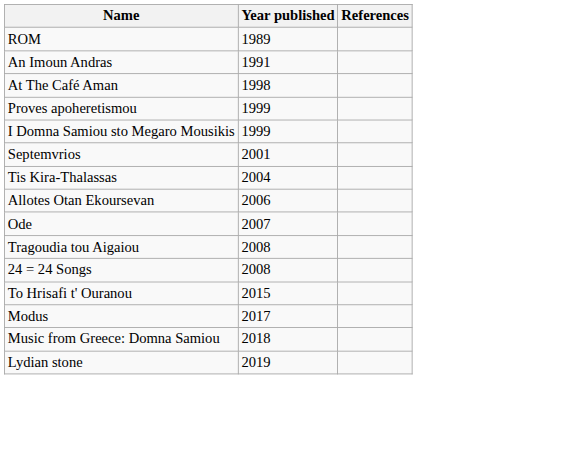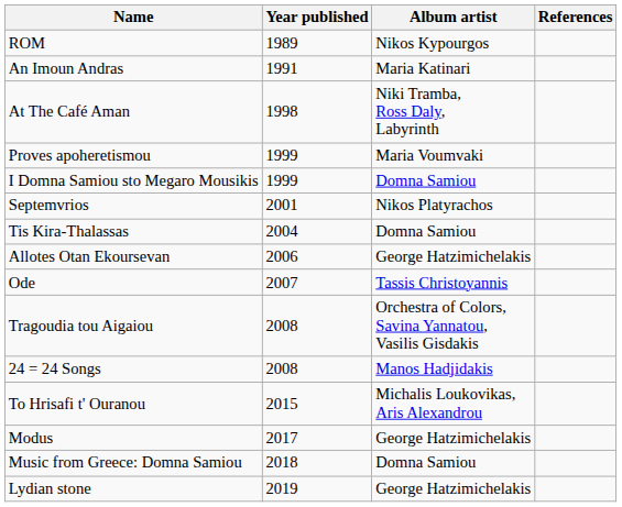+ column: Album artist | Nikos Kypourgos | Maria Katinari | Niki Tramba, Ross Daly, Labyrinth | Maria Voumvaki | Domna Samiou | Nikos Platyrachos | Domna Samiou | George Hatzimichelakis | Tassis Christoyannis | Orchestra of Colors, Savina Yannatou, Vasilis Gisdakis | Manos Hadjidakis | Michalis Loukovikas, Aris Alexandrou | George Hatzimichelakis | Domna Samiou | George Hatzimichelakis
